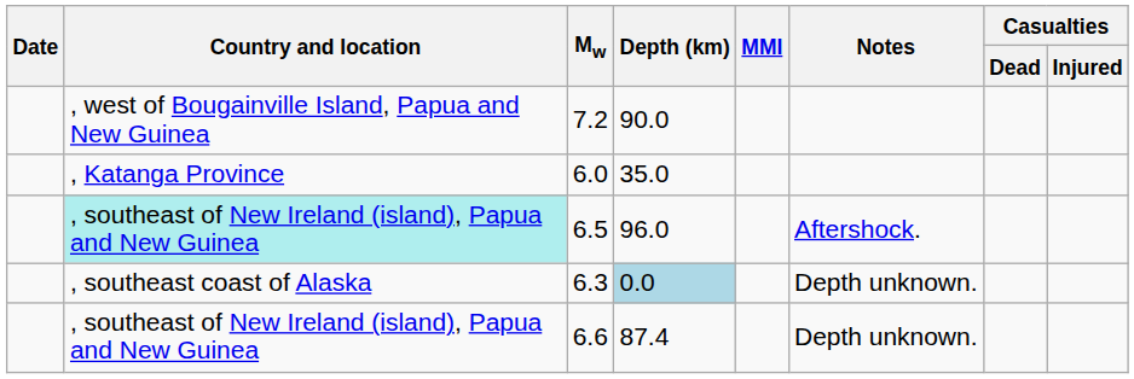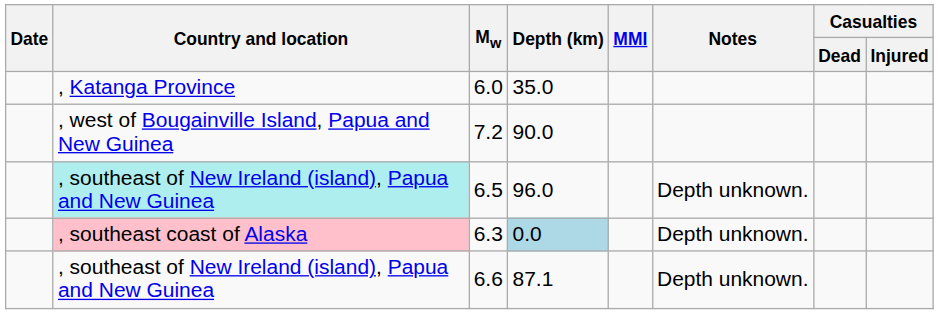rows swapped: 6.0 <-> 7.2
6.5 | Notes: Aftershock. -> Depth unknown.
6.3 | Country and location: no background -> pink background
6.6 | Depth (km): 87.4 -> 87.1
